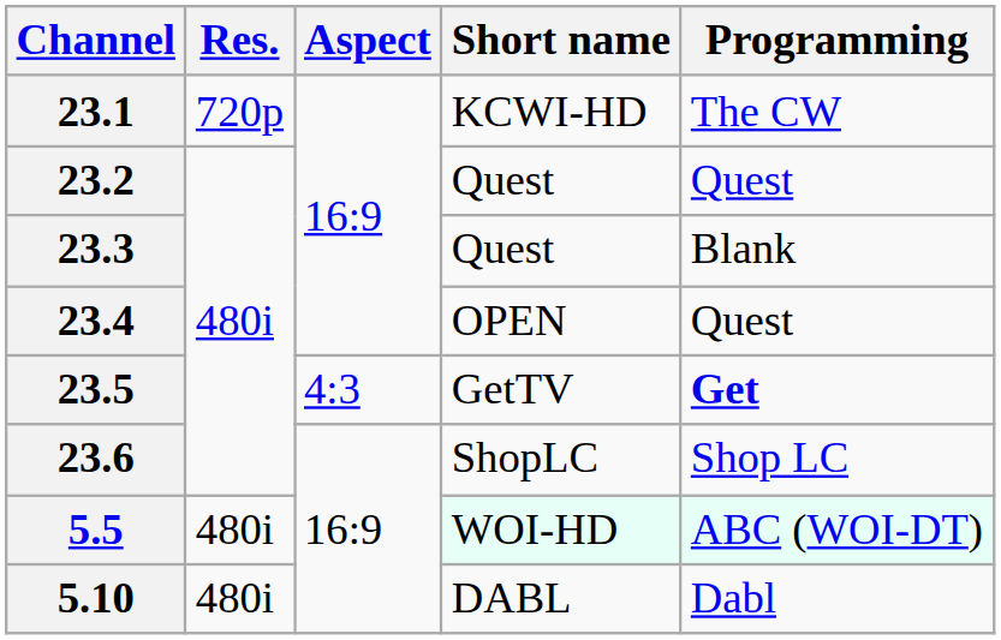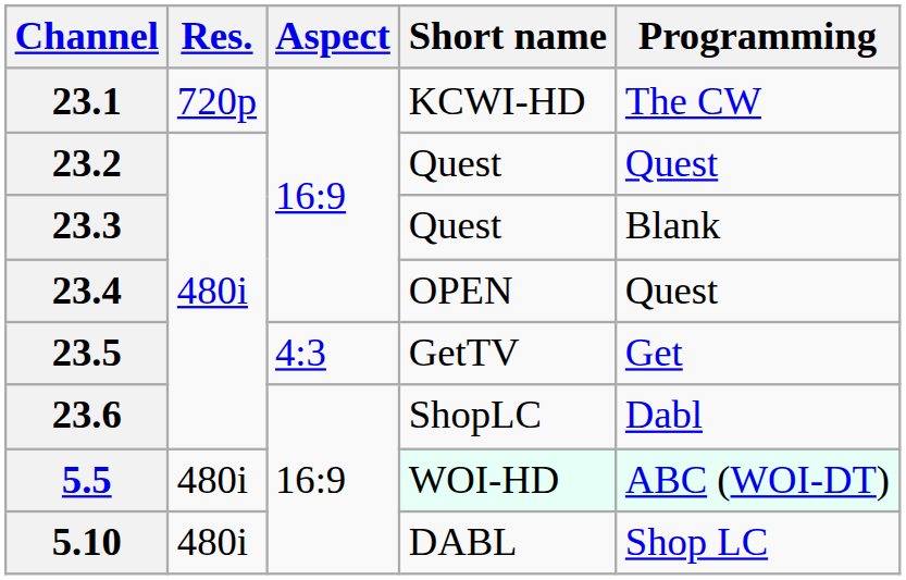23.5 | Programming: bold -> normal
23.6 | Programming: Shop LC -> Dabl
5.10 | Programming: Dabl -> Shop LC
